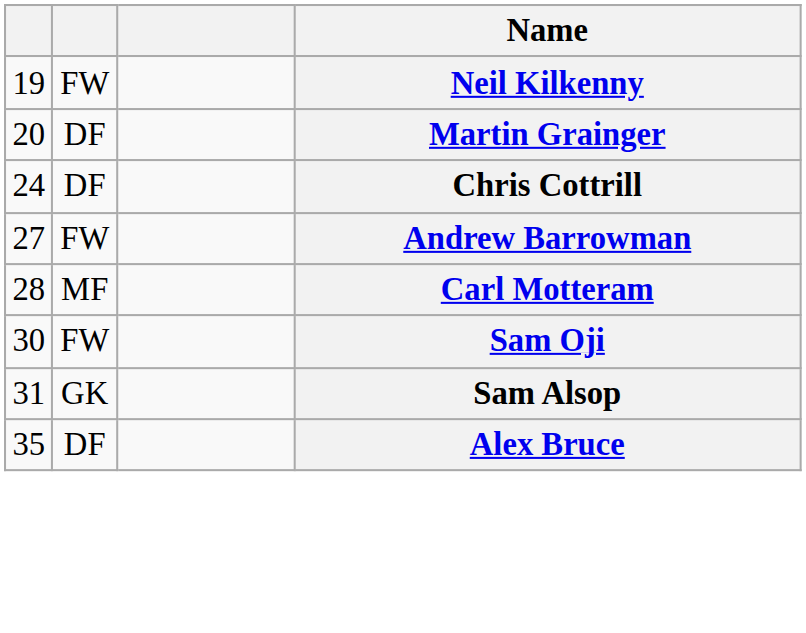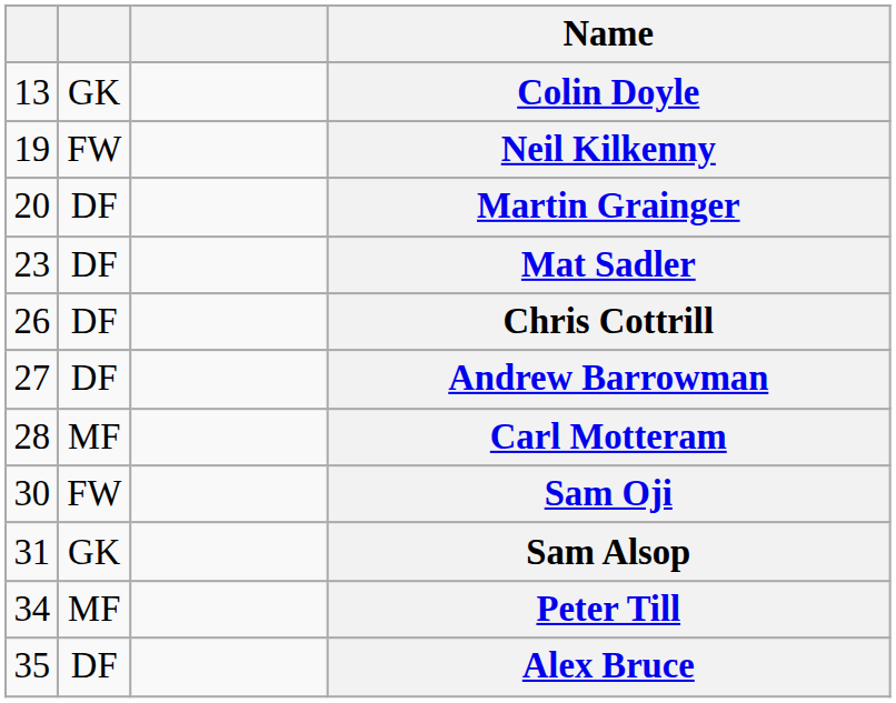+ row: 13 | GK | Colin Doyle
+ row: 23 | DF | Mat Sadler
Chris Cottrill | column 1: 24 -> 26
Andrew Barrowman | column 2: FW -> DF
+ row: 34 | MF | Peter Till
